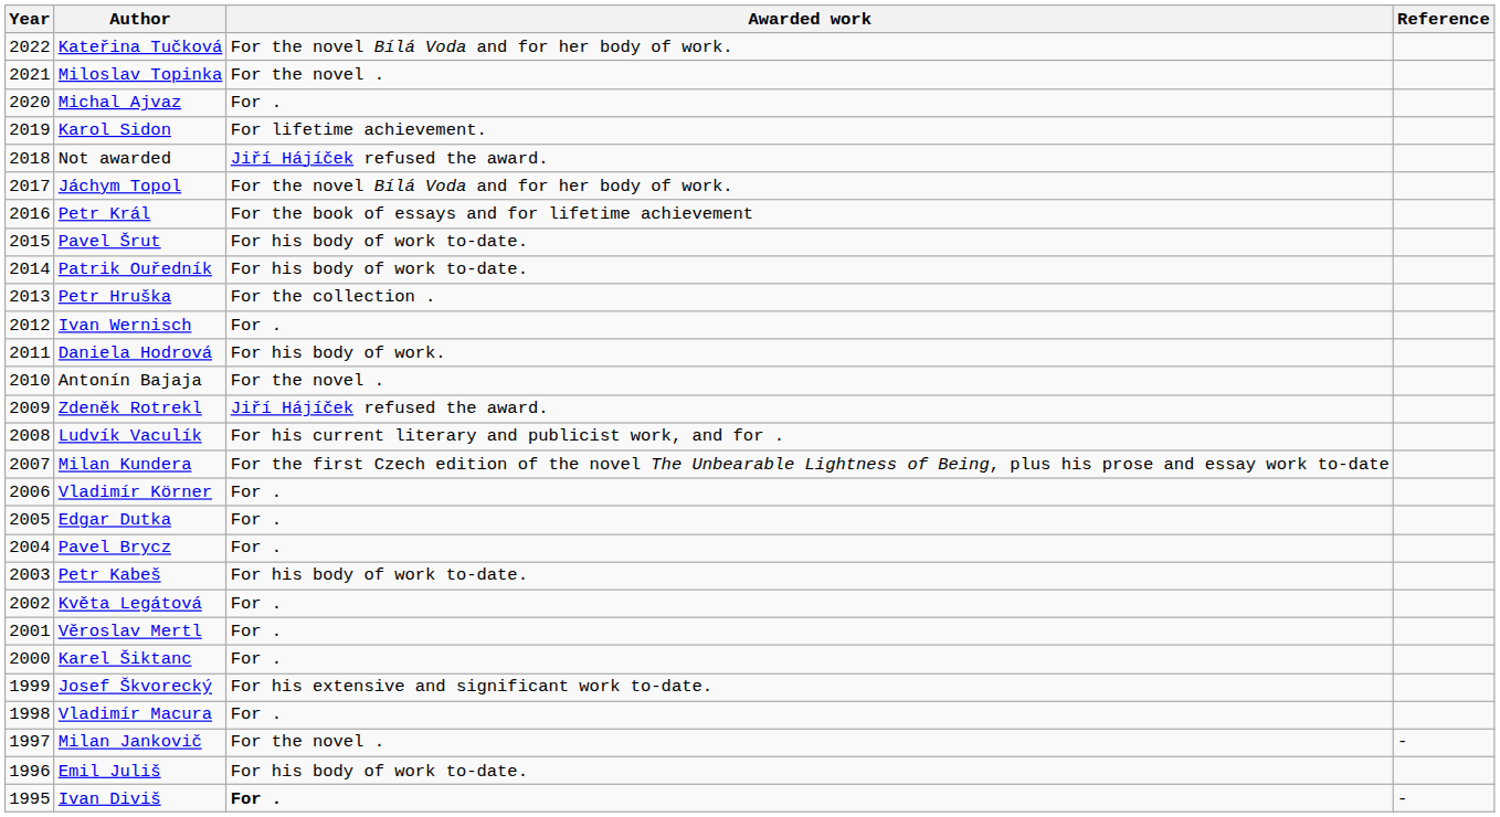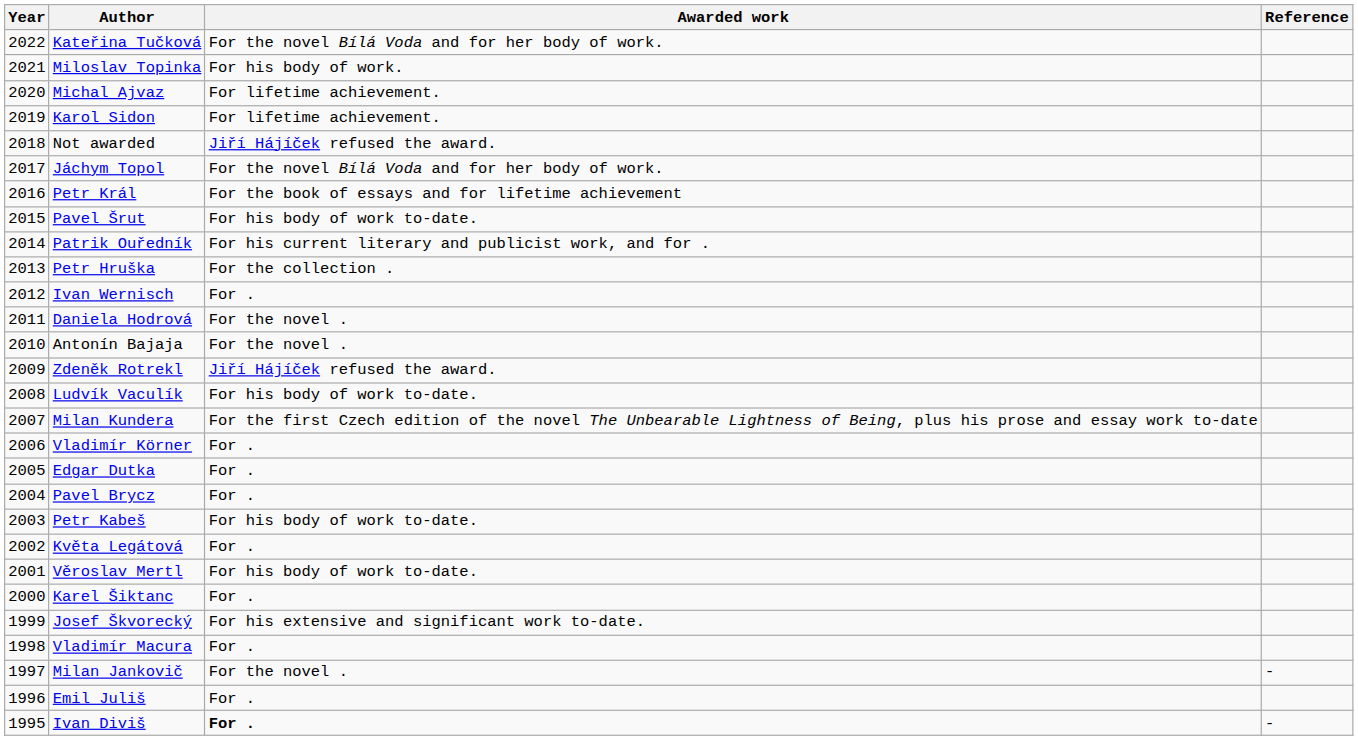Miloslav Topinka | Awarded work: For the novel . -> For his body of work.
Michal Ajvaz | Awarded work: For . -> For lifetime achievement.
Patrik Ouředník | Awarded work: For his body of work to-date. -> For his current literary and publicist work, and for .
Daniela Hodrová | Awarded work: For his body of work. -> For the novel .
Ludvík Vaculík | Awarded work: For his current literary and publicist work, and for . -> For his body of work to-date.
Věroslav Mertl | Awarded work: For . -> For his body of work to-date.
Emil Juliš | Awarded work: For his body of work to-date. -> For .
